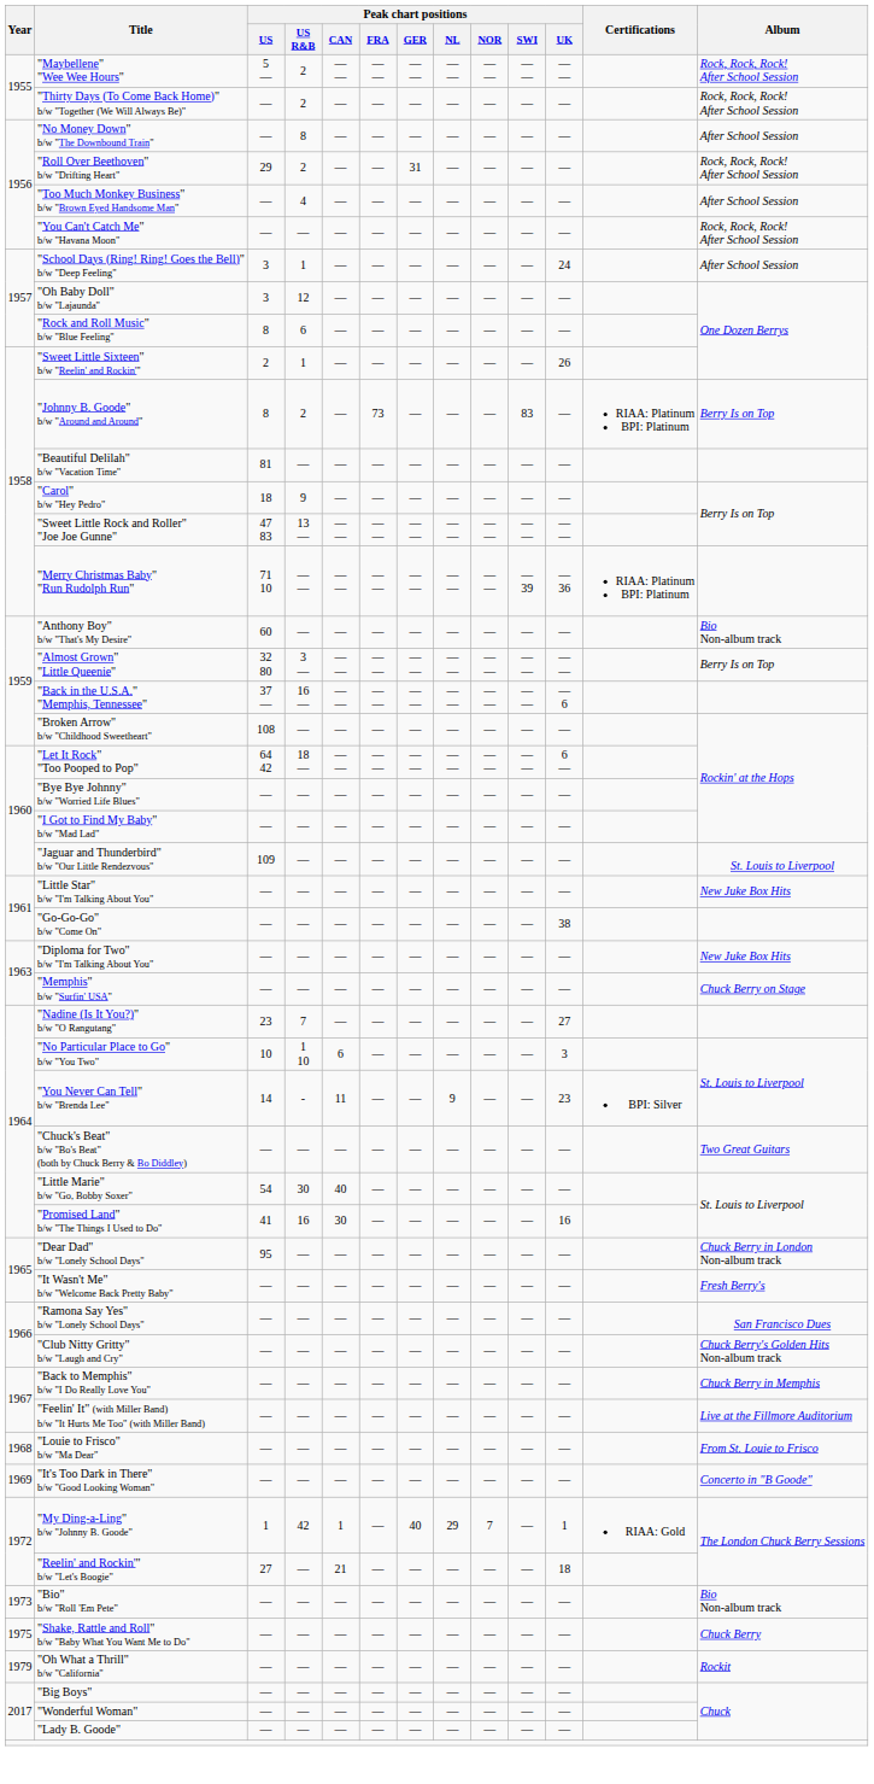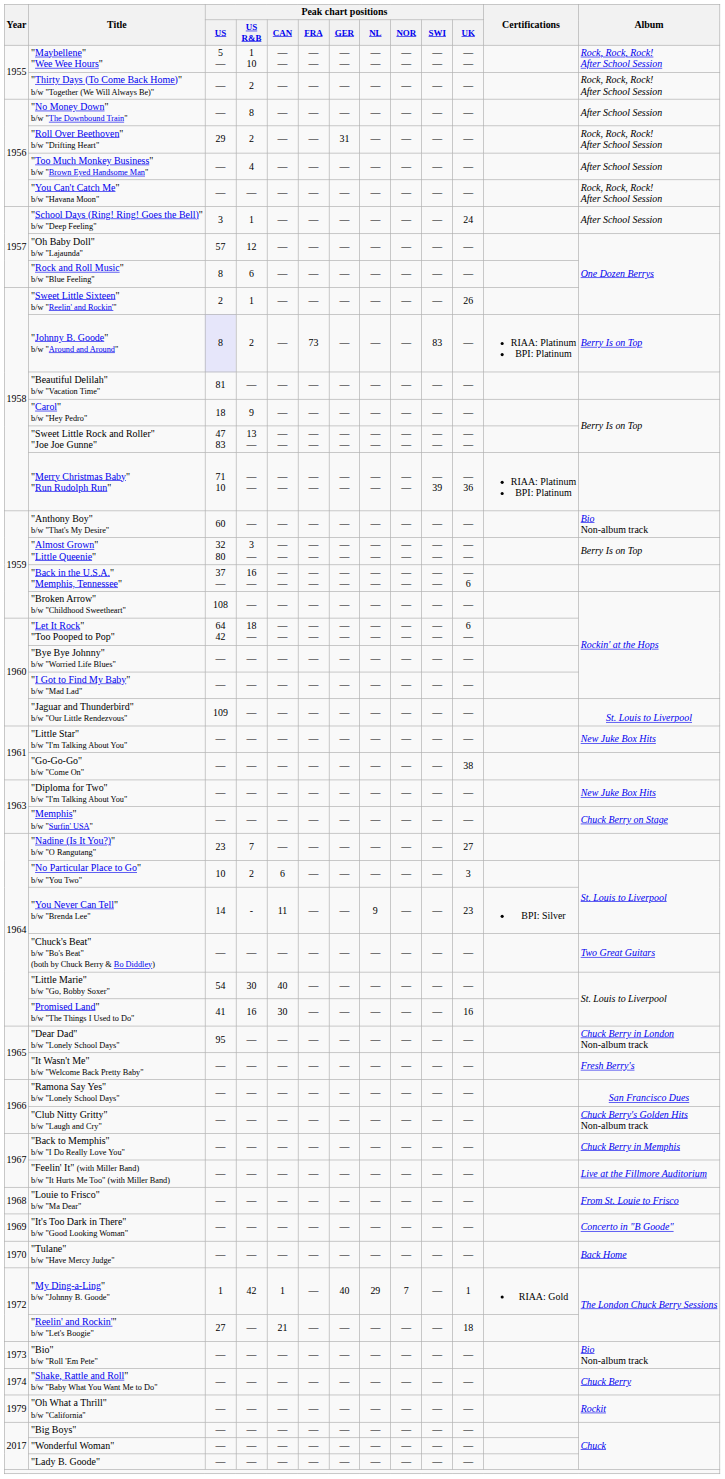"Maybellene" "Wee Wee Hours" | Peak chart positions / US R&B: 2 -> 1 10
"Oh Baby Doll" b/w "Lajaunda" | Peak chart positions / US: 3 -> 57
"Johnny B. Goode" b/w "Around and Around" | Peak chart positions / US: no background -> lavender background
"No Particular Place to Go" b/w "You Two" | Peak chart positions / US R&B: 1 10 -> 2
+ row: 1970 | "Tulane" b/w "Have Mercy Judge" | — | — | — | — | — | — | — | — | — | Back Home
"Shake, Rattle and Roll" b/w "Baby What You Want Me to Do" | Year: 1975 -> 1974
